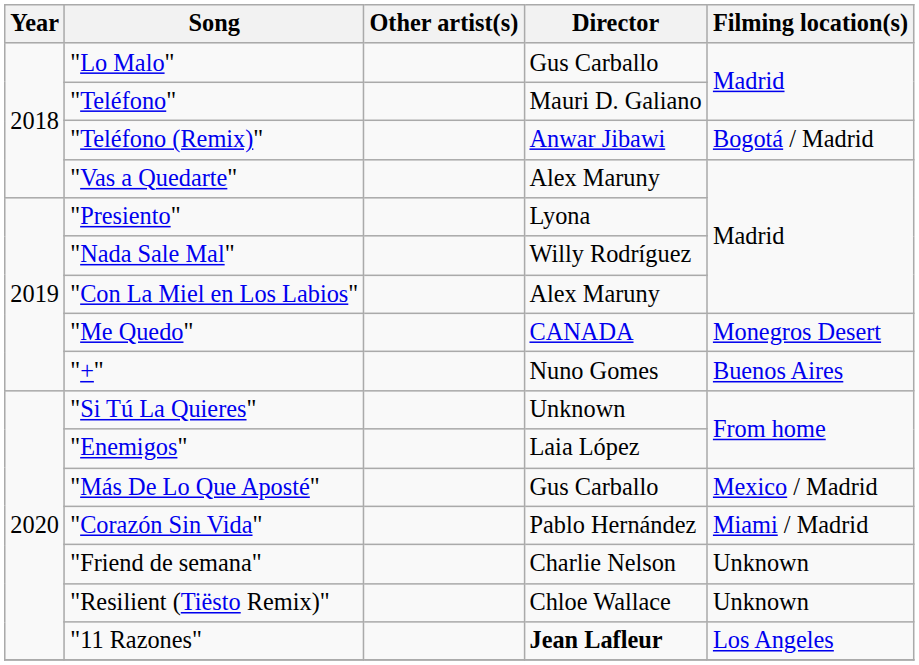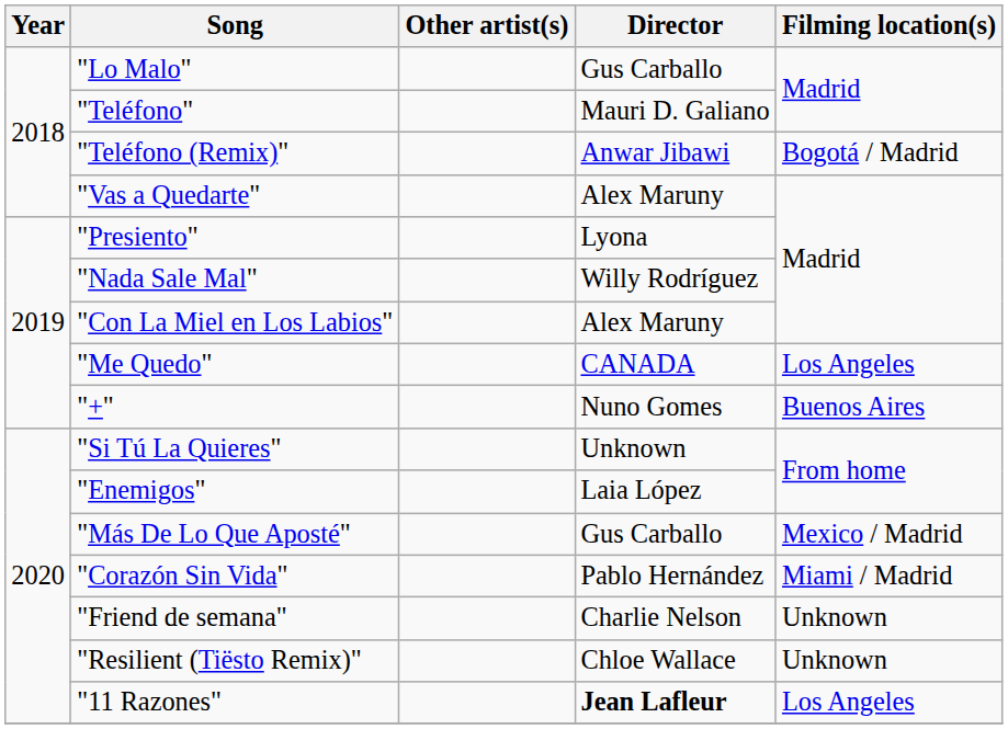"Me Quedo" | Filming location(s): Monegros Desert -> Los Angeles
